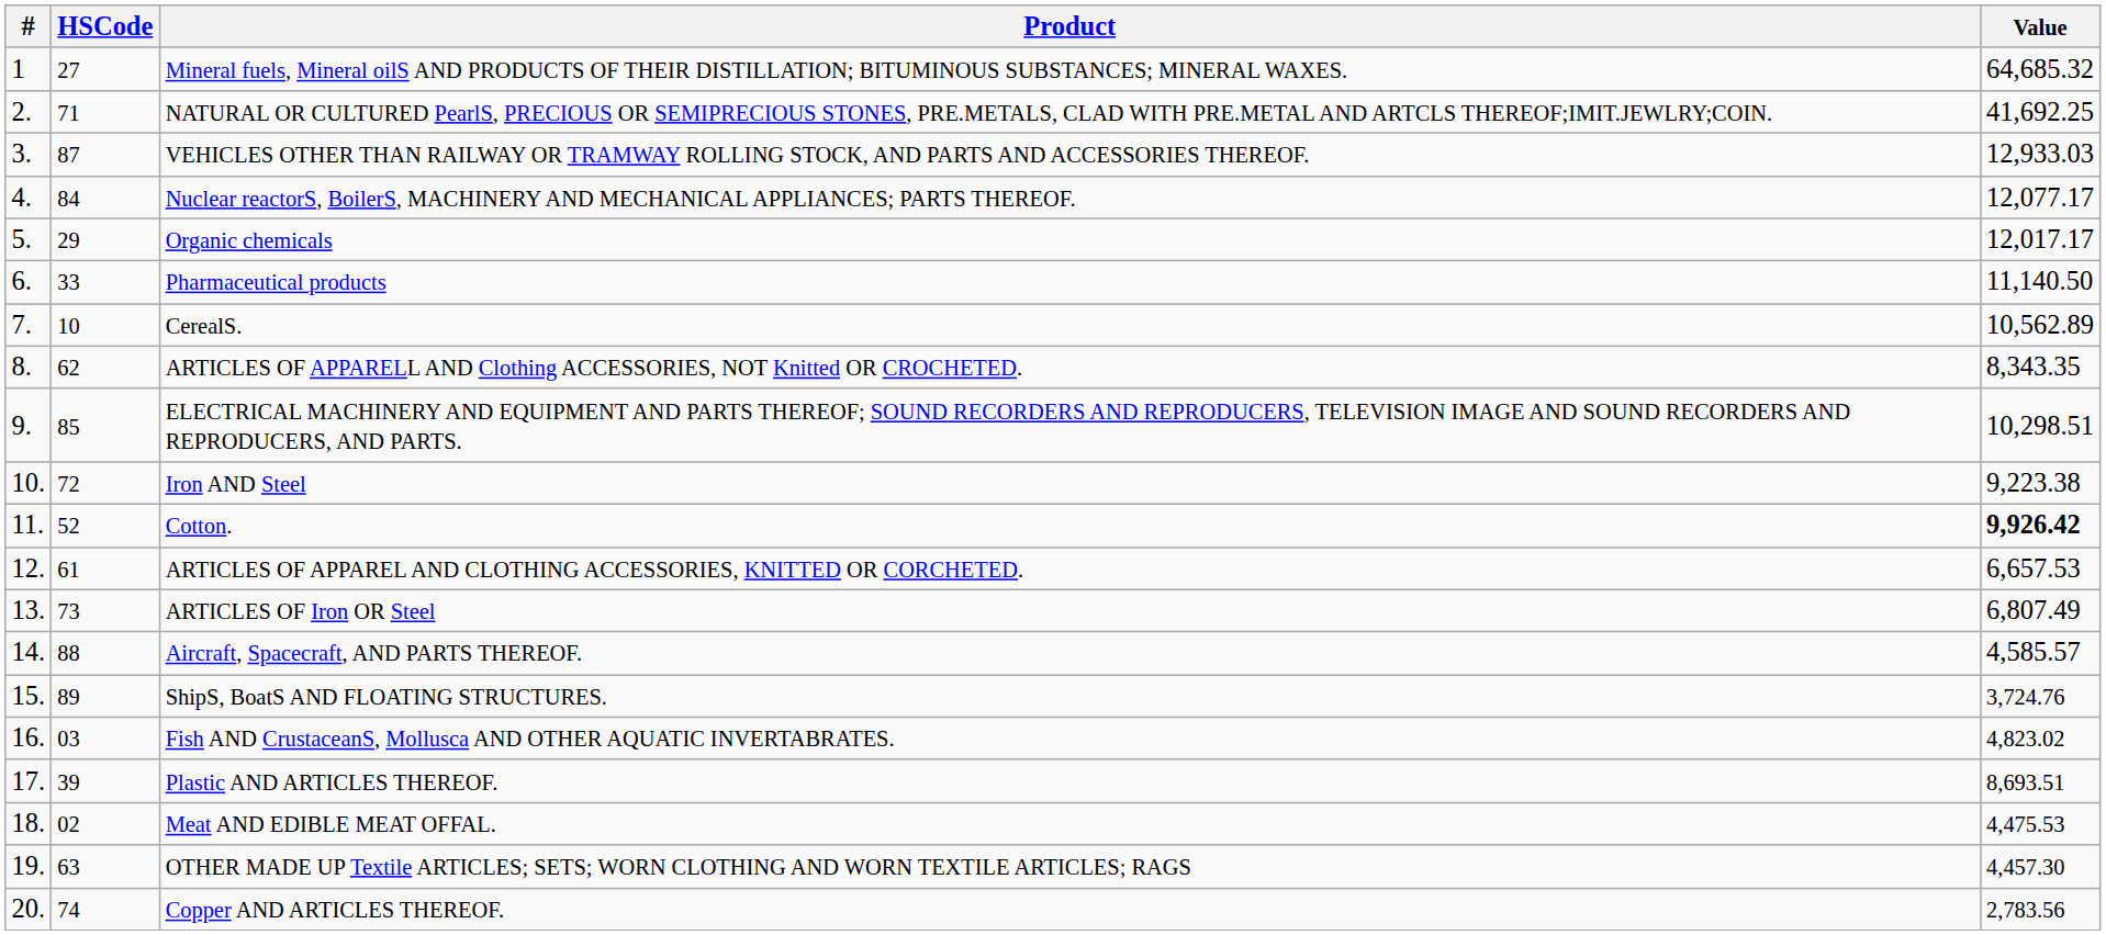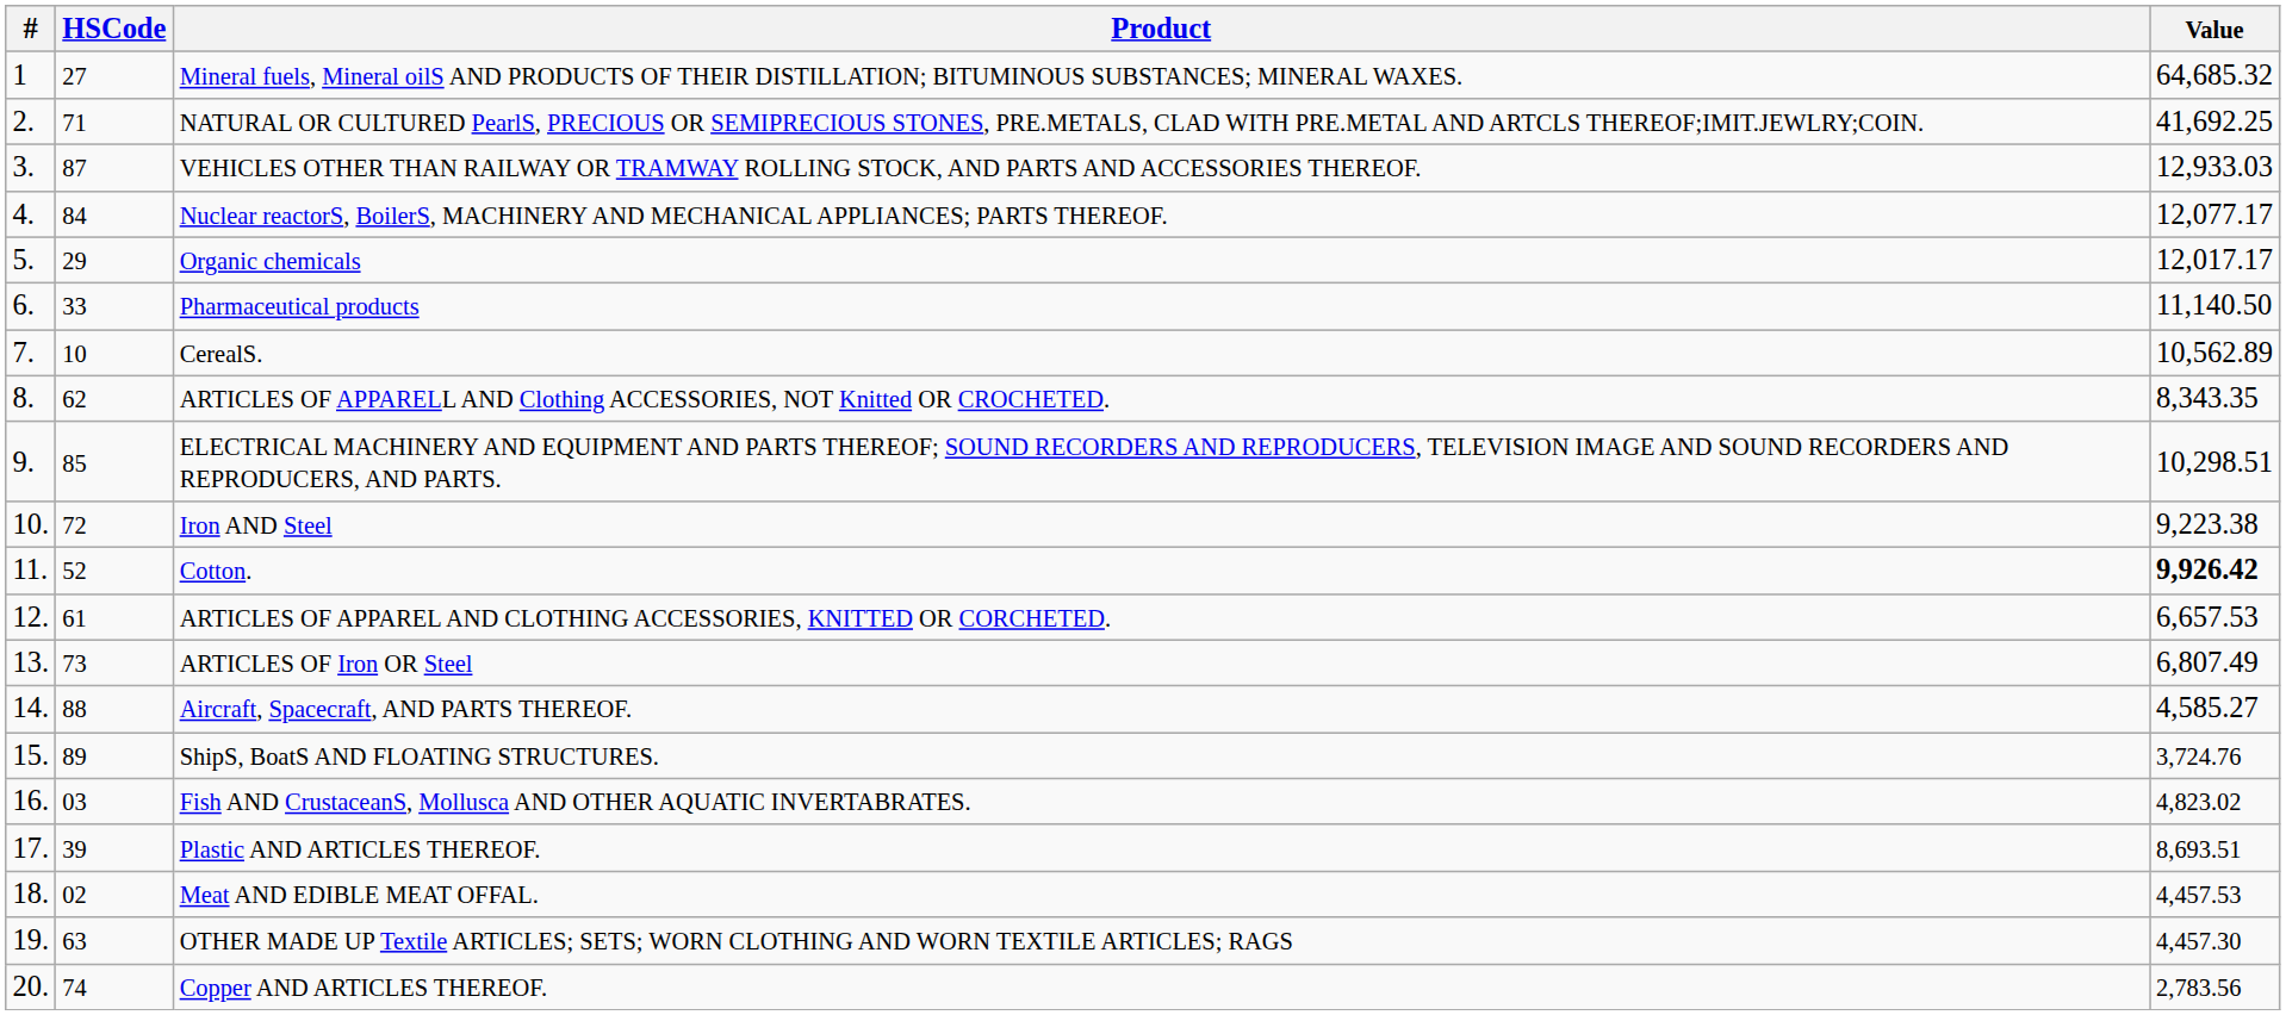Aircraft, Spacecraft, AND PARTS THEREOF. | Value: 4,585.57 -> 4,585.27
Meat AND EDIBLE MEAT OFFAL. | Value: 4,475.53 -> 4,457.53
